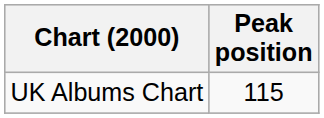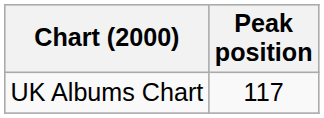UK Albums Chart | Peak position: 115 -> 117
